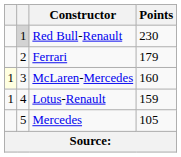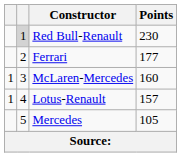Ferrari | Points: 179 -> 177
McLaren-Mercedes | column 1: lightyellow background -> no background
Lotus-Renault | Points: 159 -> 157
